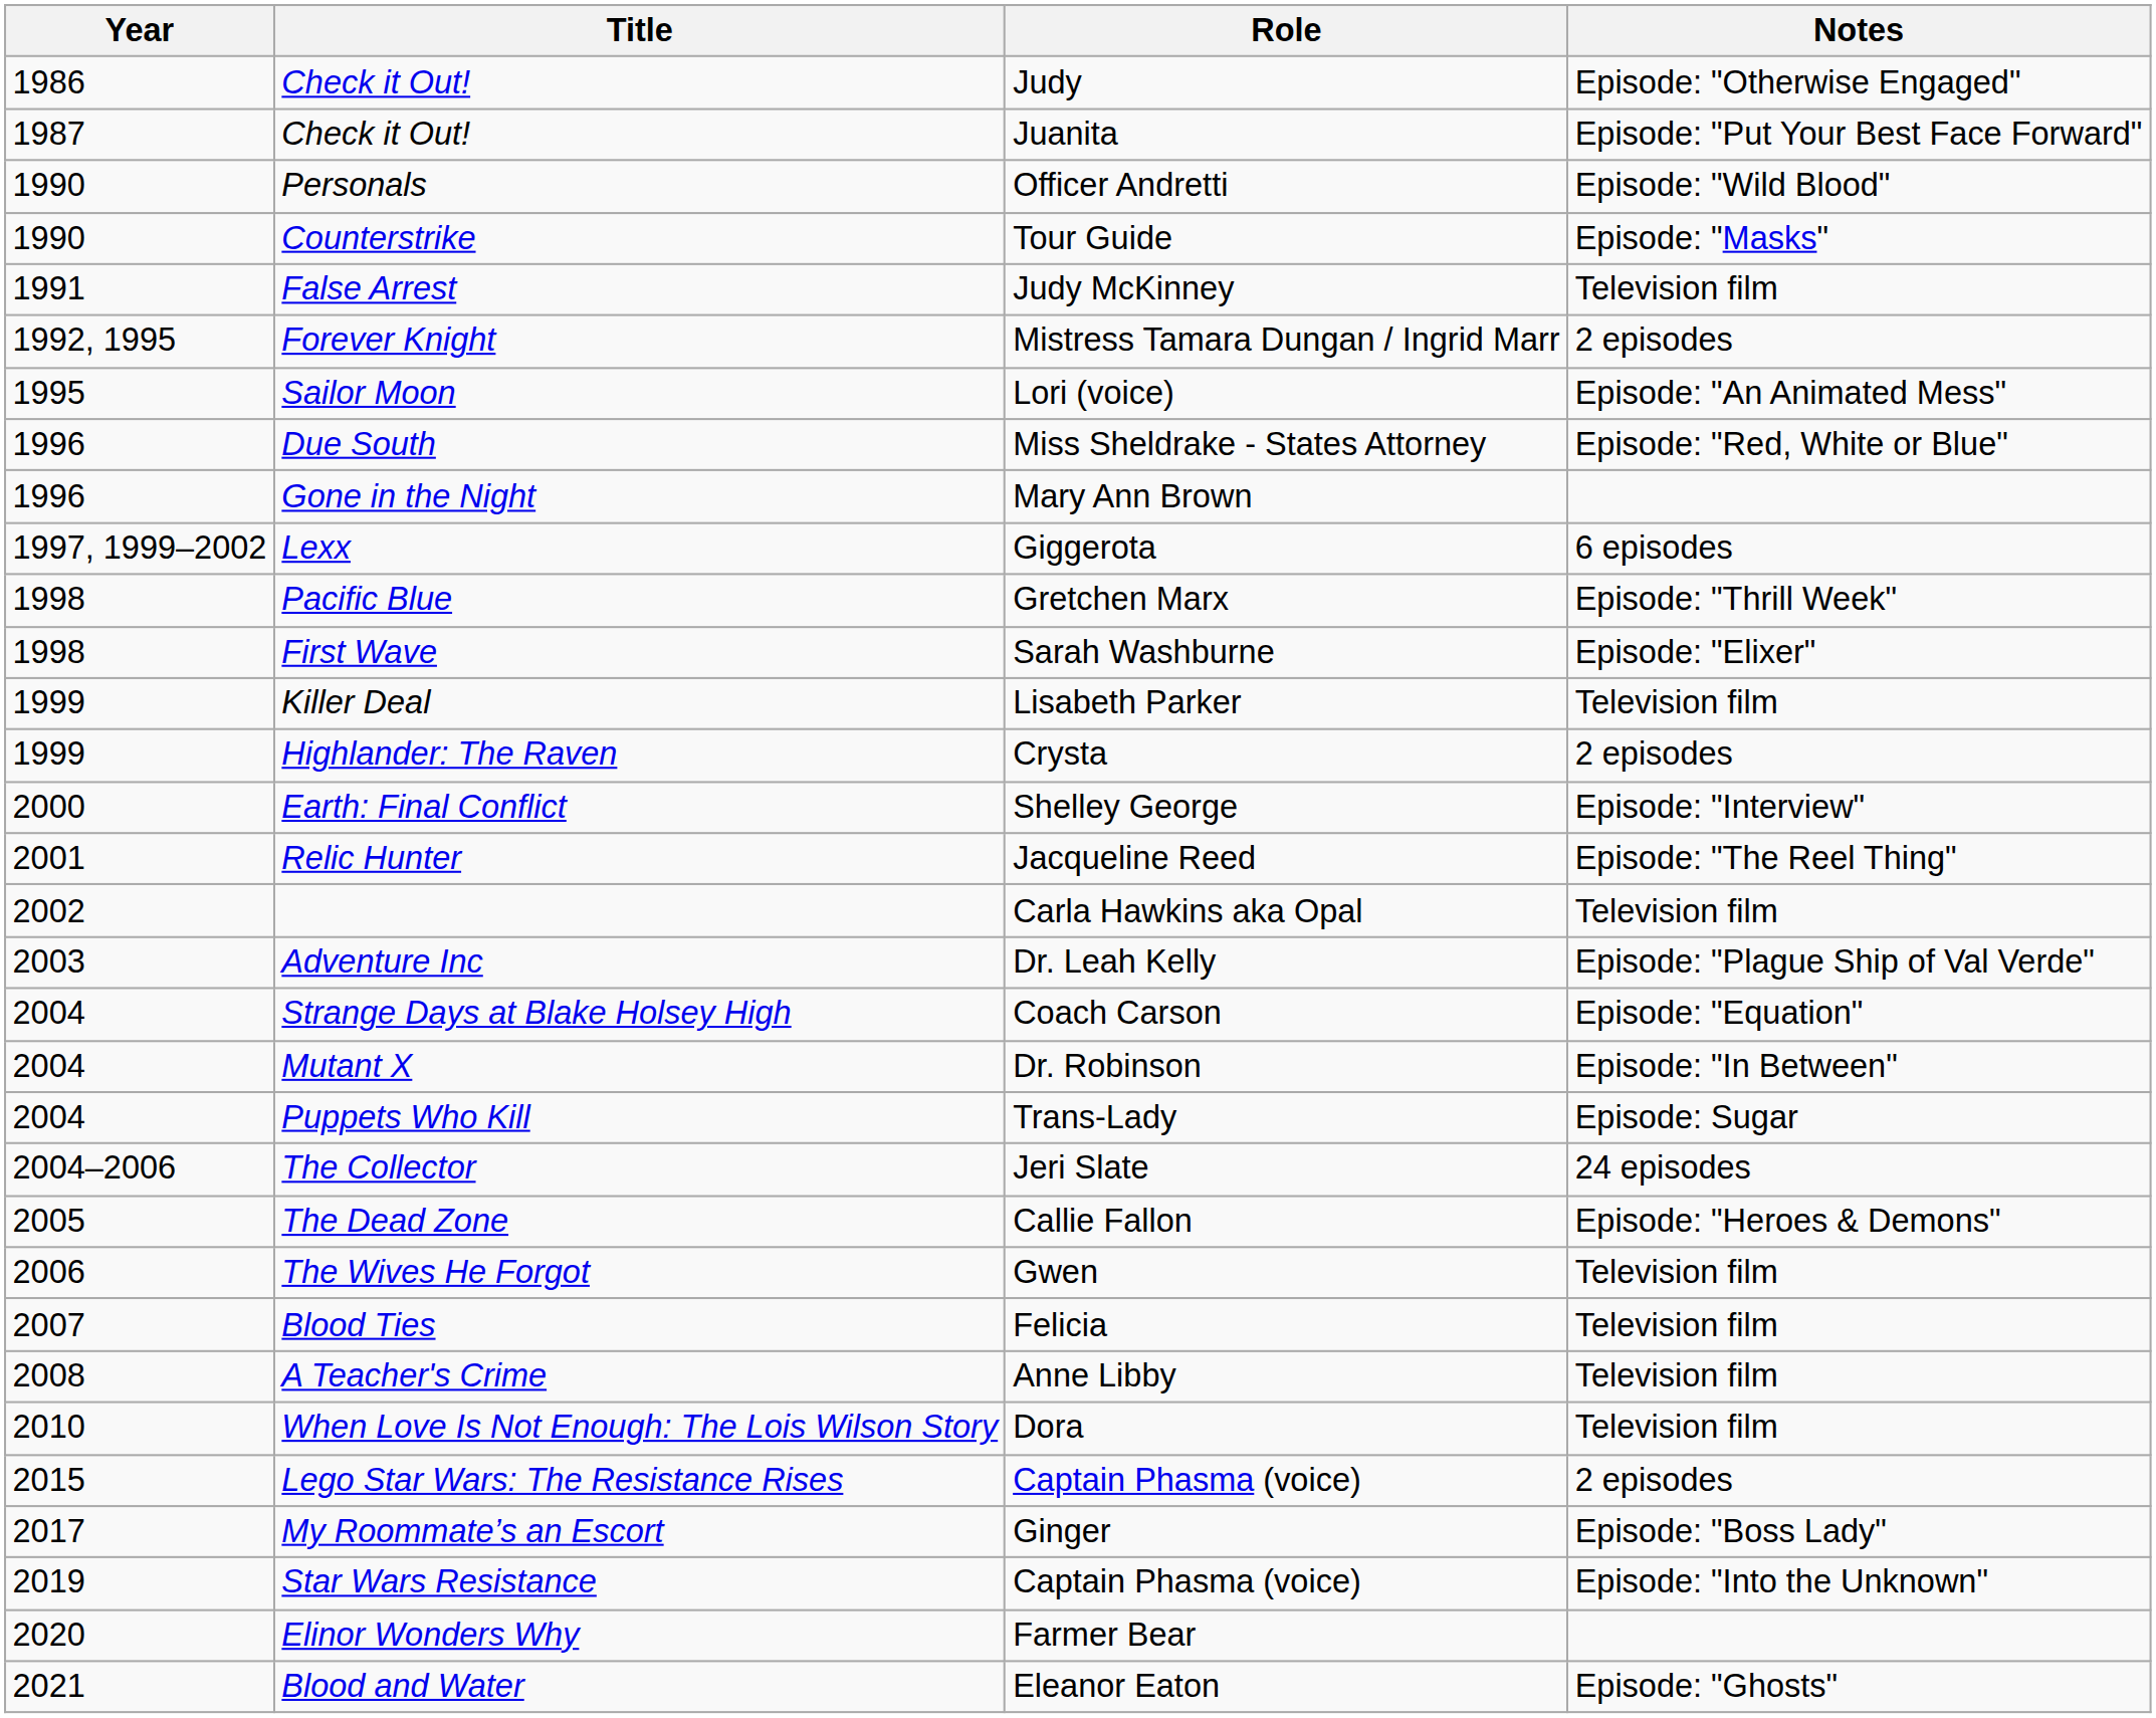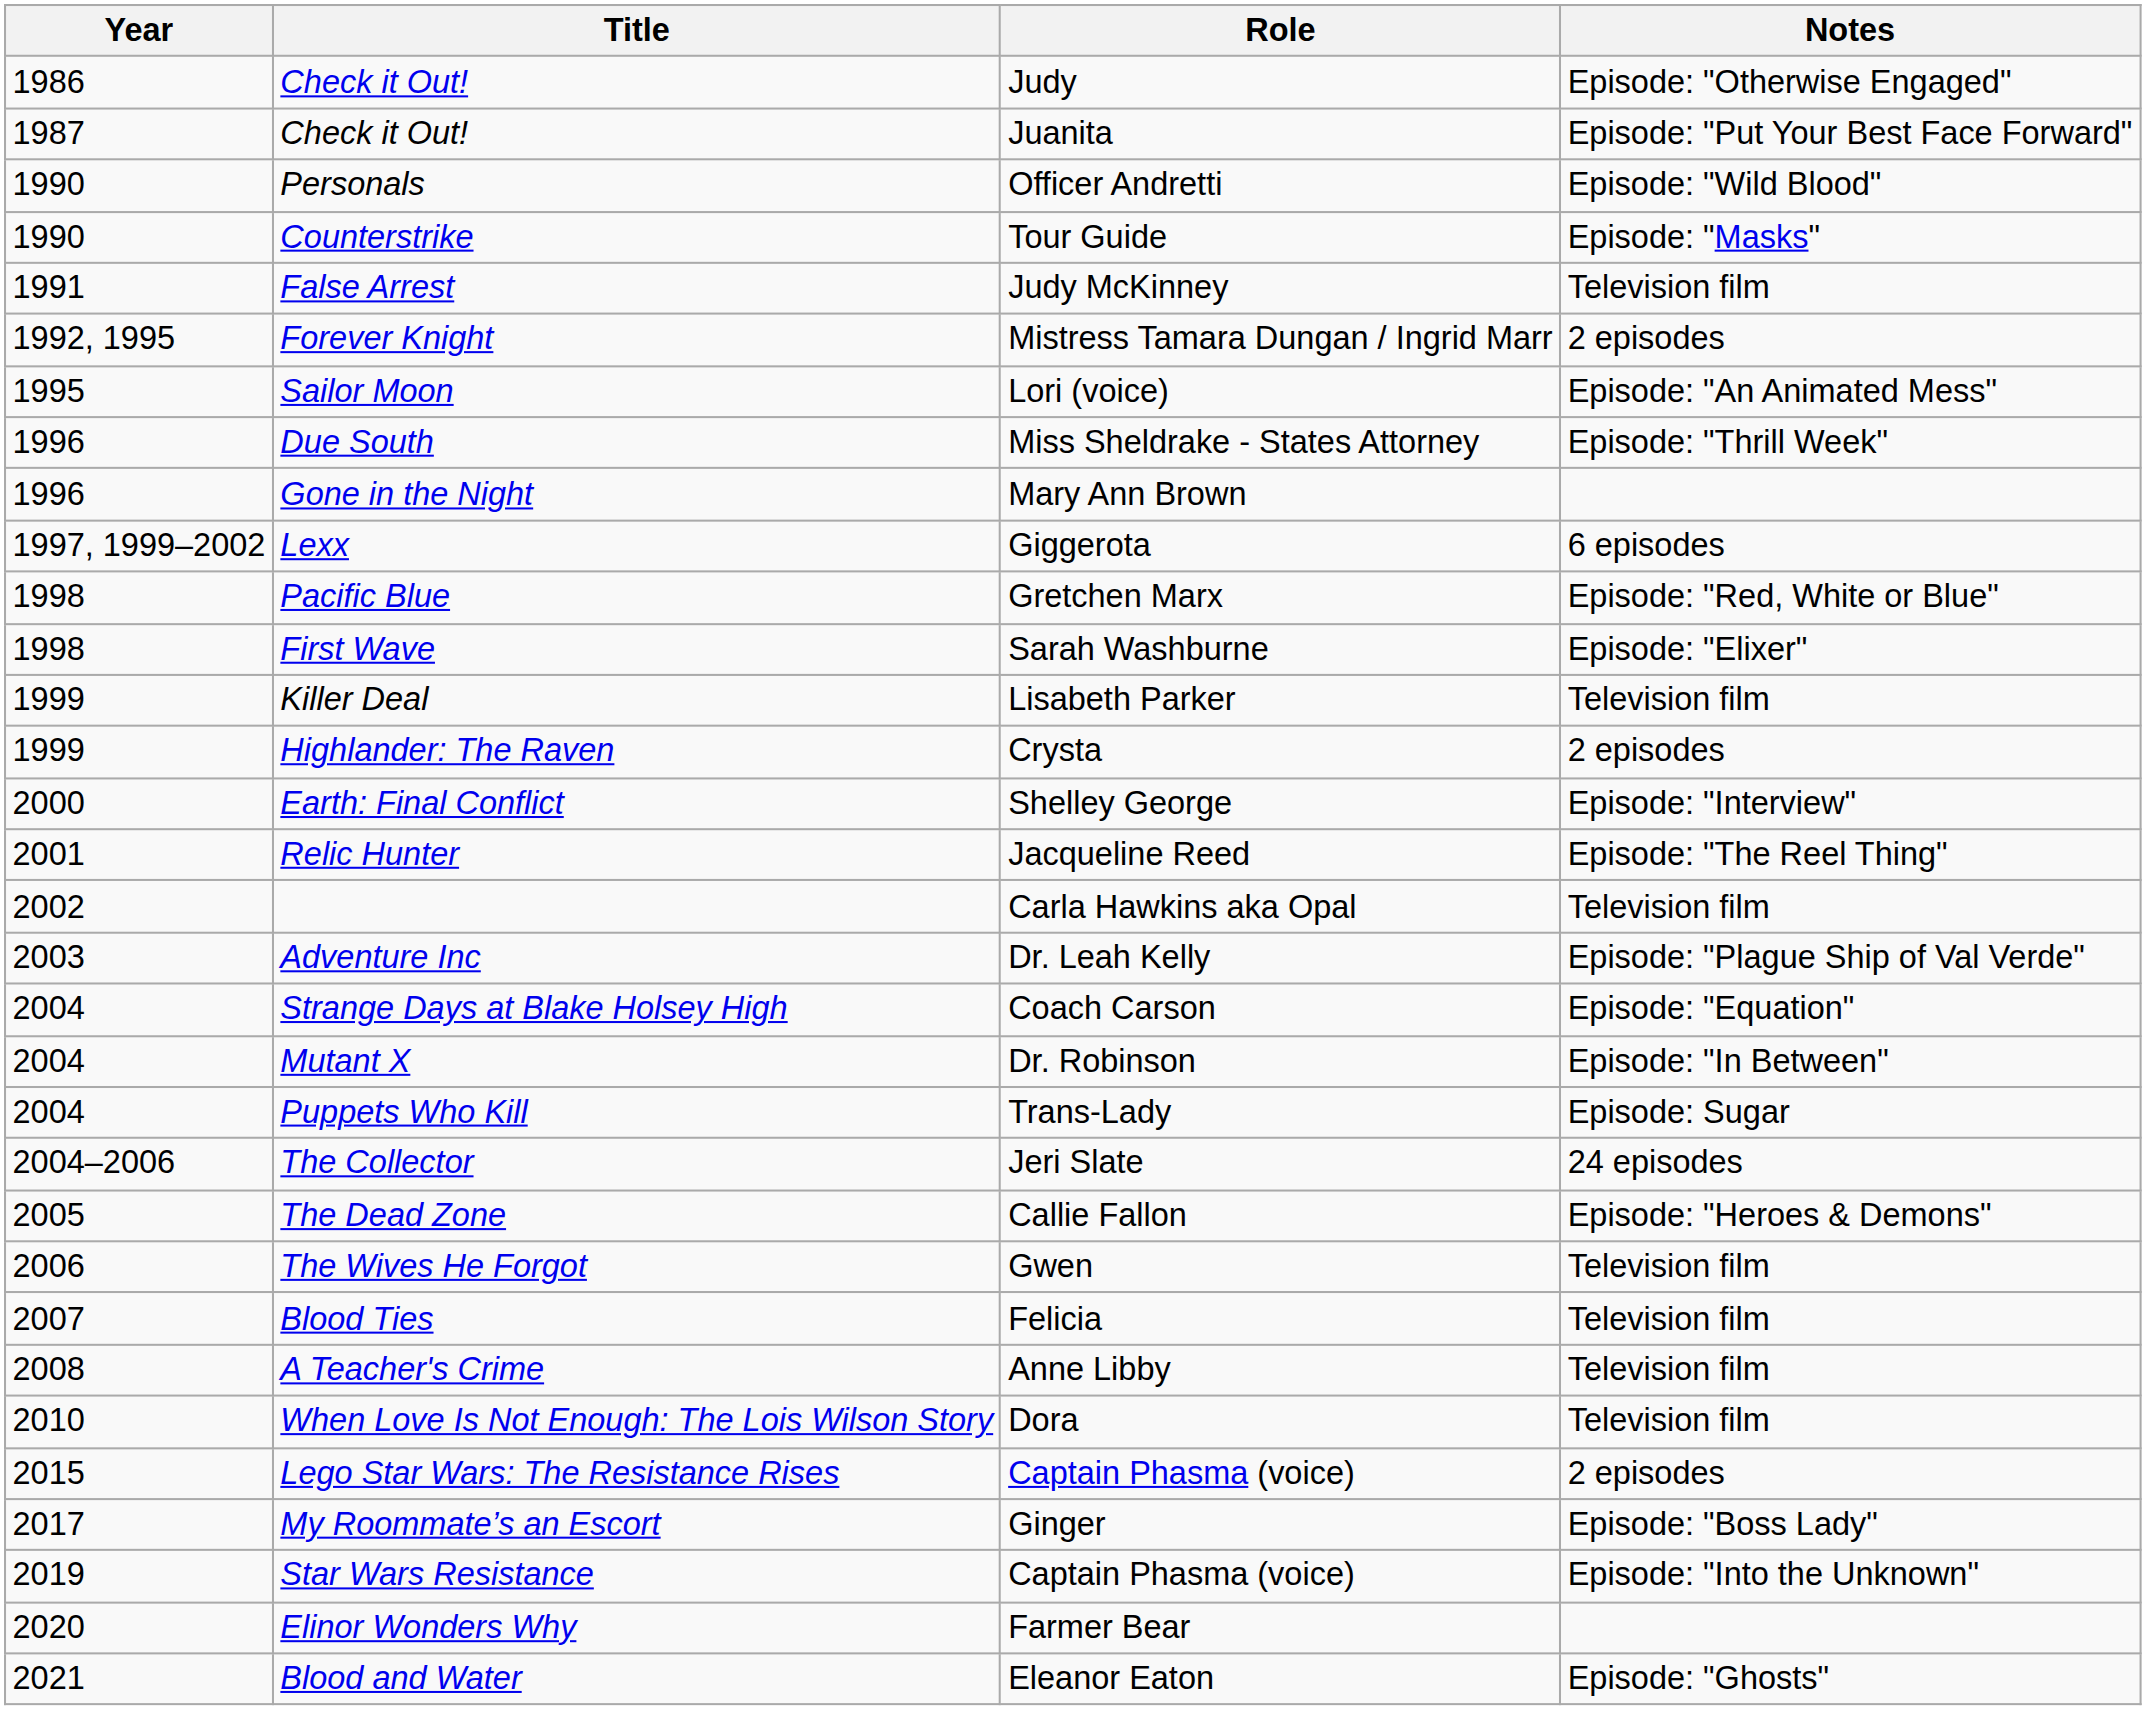Due South | Notes: Episode: "Red, White or Blue" -> Episode: "Thrill Week"
Pacific Blue | Notes: Episode: "Thrill Week" -> Episode: "Red, White or Blue"
